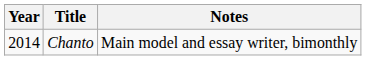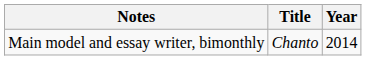columns swapped: Year <-> Notes
